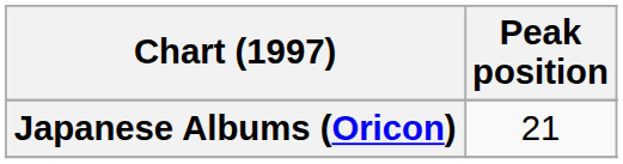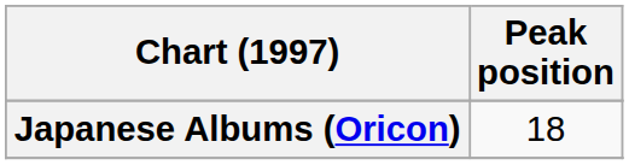Japanese Albums (Oricon) | Peak position: 21 -> 18
